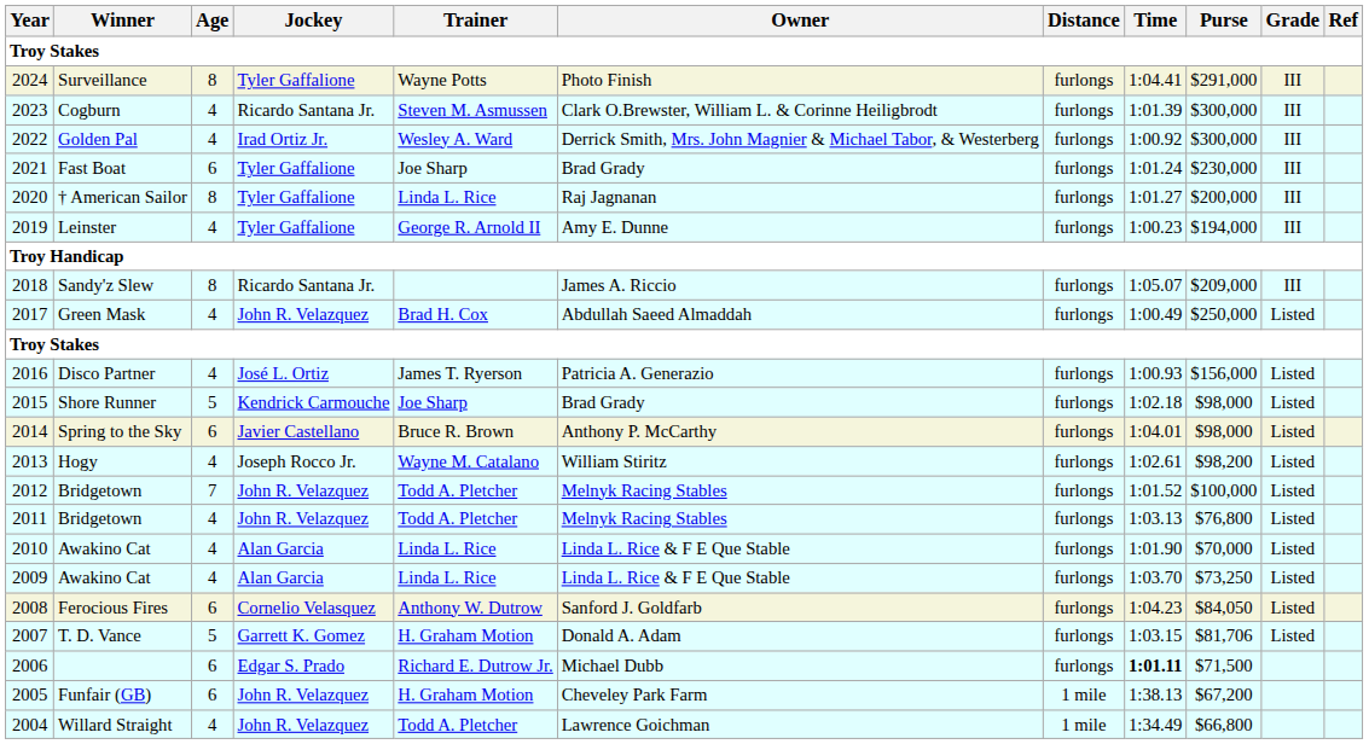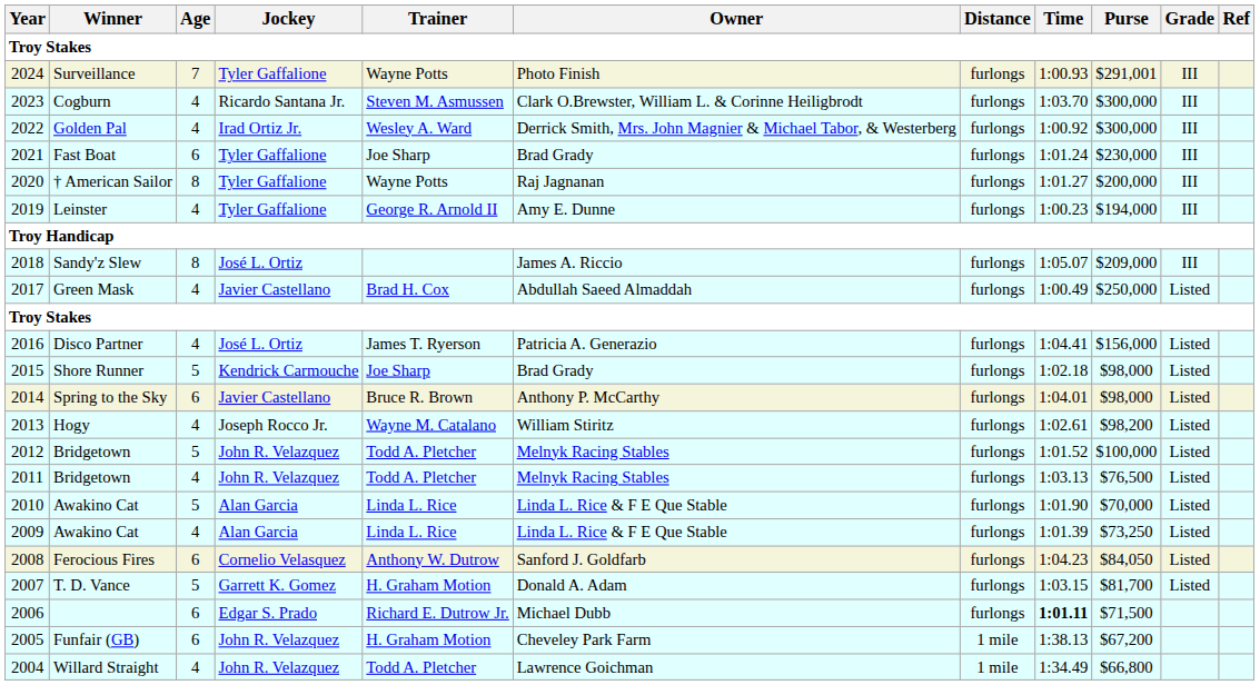2024 | Age: 8 -> 7
2024 | Time: 1:04.41 -> 1:00.93
2024 | Purse: $291,000 -> $291,001
2023 | Time: 1:01.39 -> 1:03.70
2020 | Trainer: Linda L. Rice -> Wayne Potts
2018 | Jockey: Ricardo Santana Jr. -> José L. Ortiz
2017 | Jockey: John R. Velazquez -> Javier Castellano
2016 | Time: 1:00.93 -> 1:04.41
2012 | Age: 7 -> 5
2011 | Purse: $76,800 -> $76,500
2010 | Age: 4 -> 5
2009 | Time: 1:03.70 -> 1:01.39
2007 | Purse: $81,706 -> $81,700
